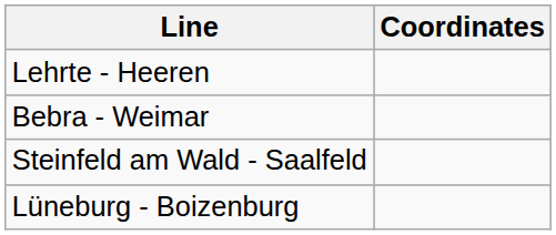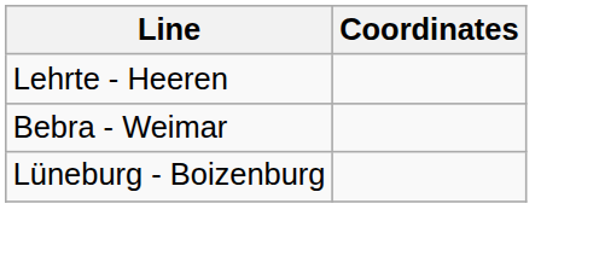- row: Steinfeld am Wald - Saalfeld
